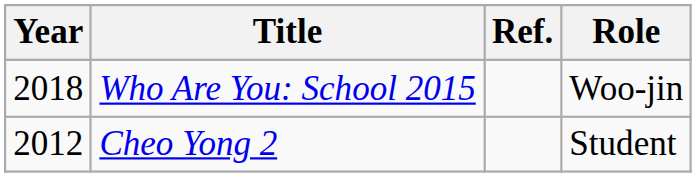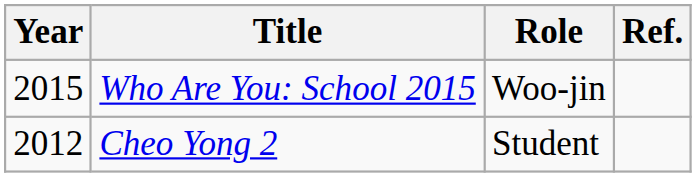columns swapped: Role <-> Ref.
Who Are You: School 2015 | Year: 2018 -> 2015
